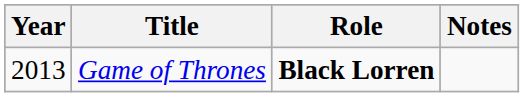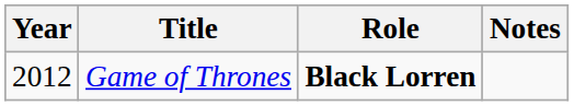Game of Thrones | Year: 2013 -> 2012
